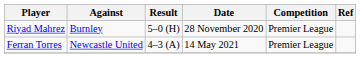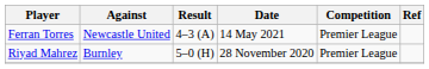rows swapped: Riyad Mahrez <-> Ferran Torres
